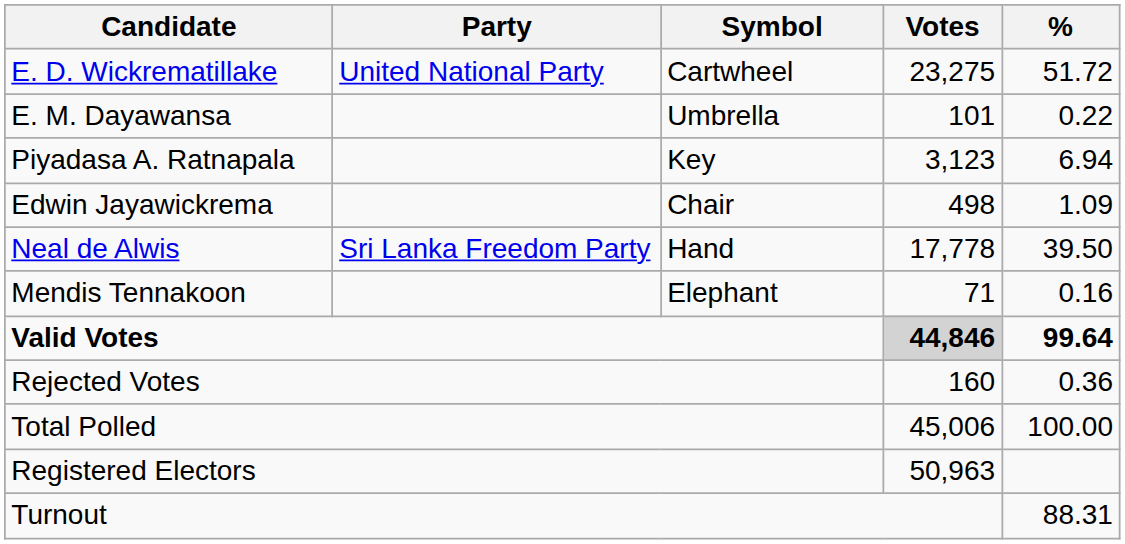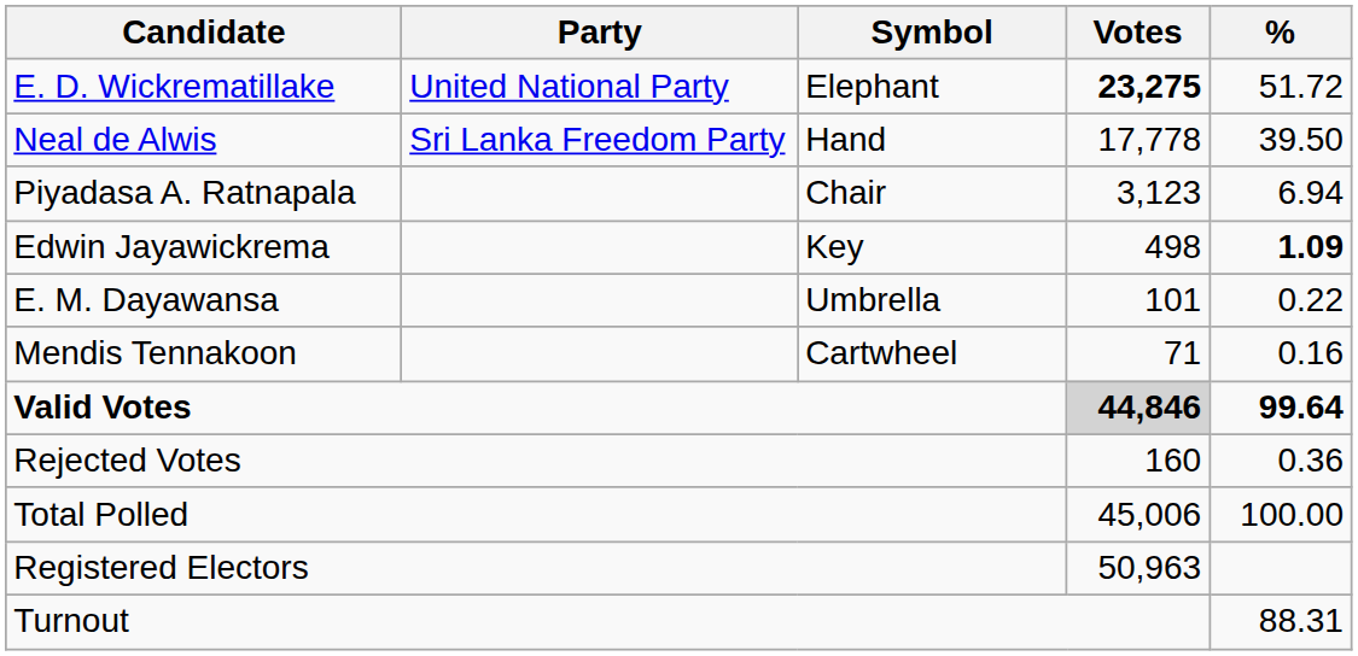E. D. Wickrematillake | Symbol: Cartwheel -> Elephant
E. D. Wickrematillake | Votes: normal -> bold
rows swapped: Neal de Alwis <-> E. M. Dayawansa
Piyadasa A. Ratnapala | Symbol: Key -> Chair
Edwin Jayawickrema | Symbol: Chair -> Key
Edwin Jayawickrema | %: normal -> bold
Mendis Tennakoon | Symbol: Elephant -> Cartwheel
